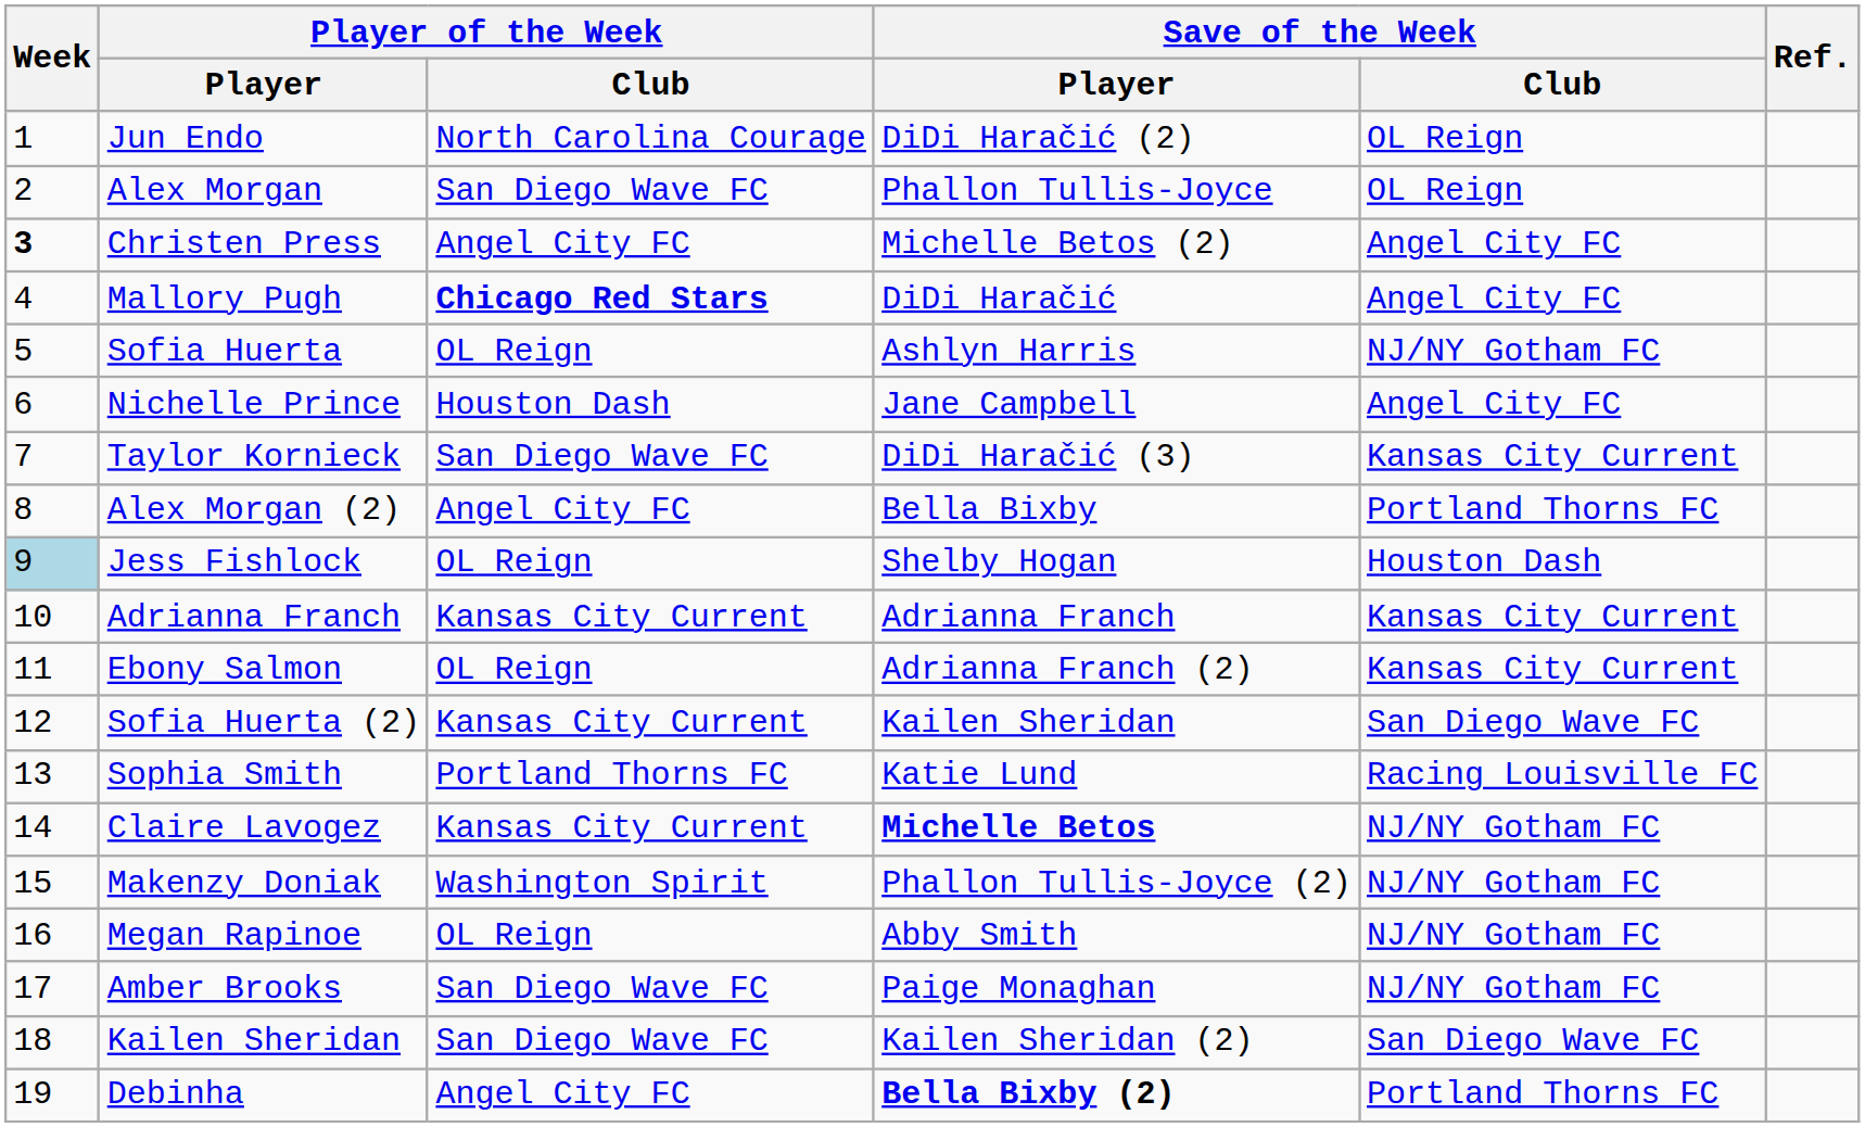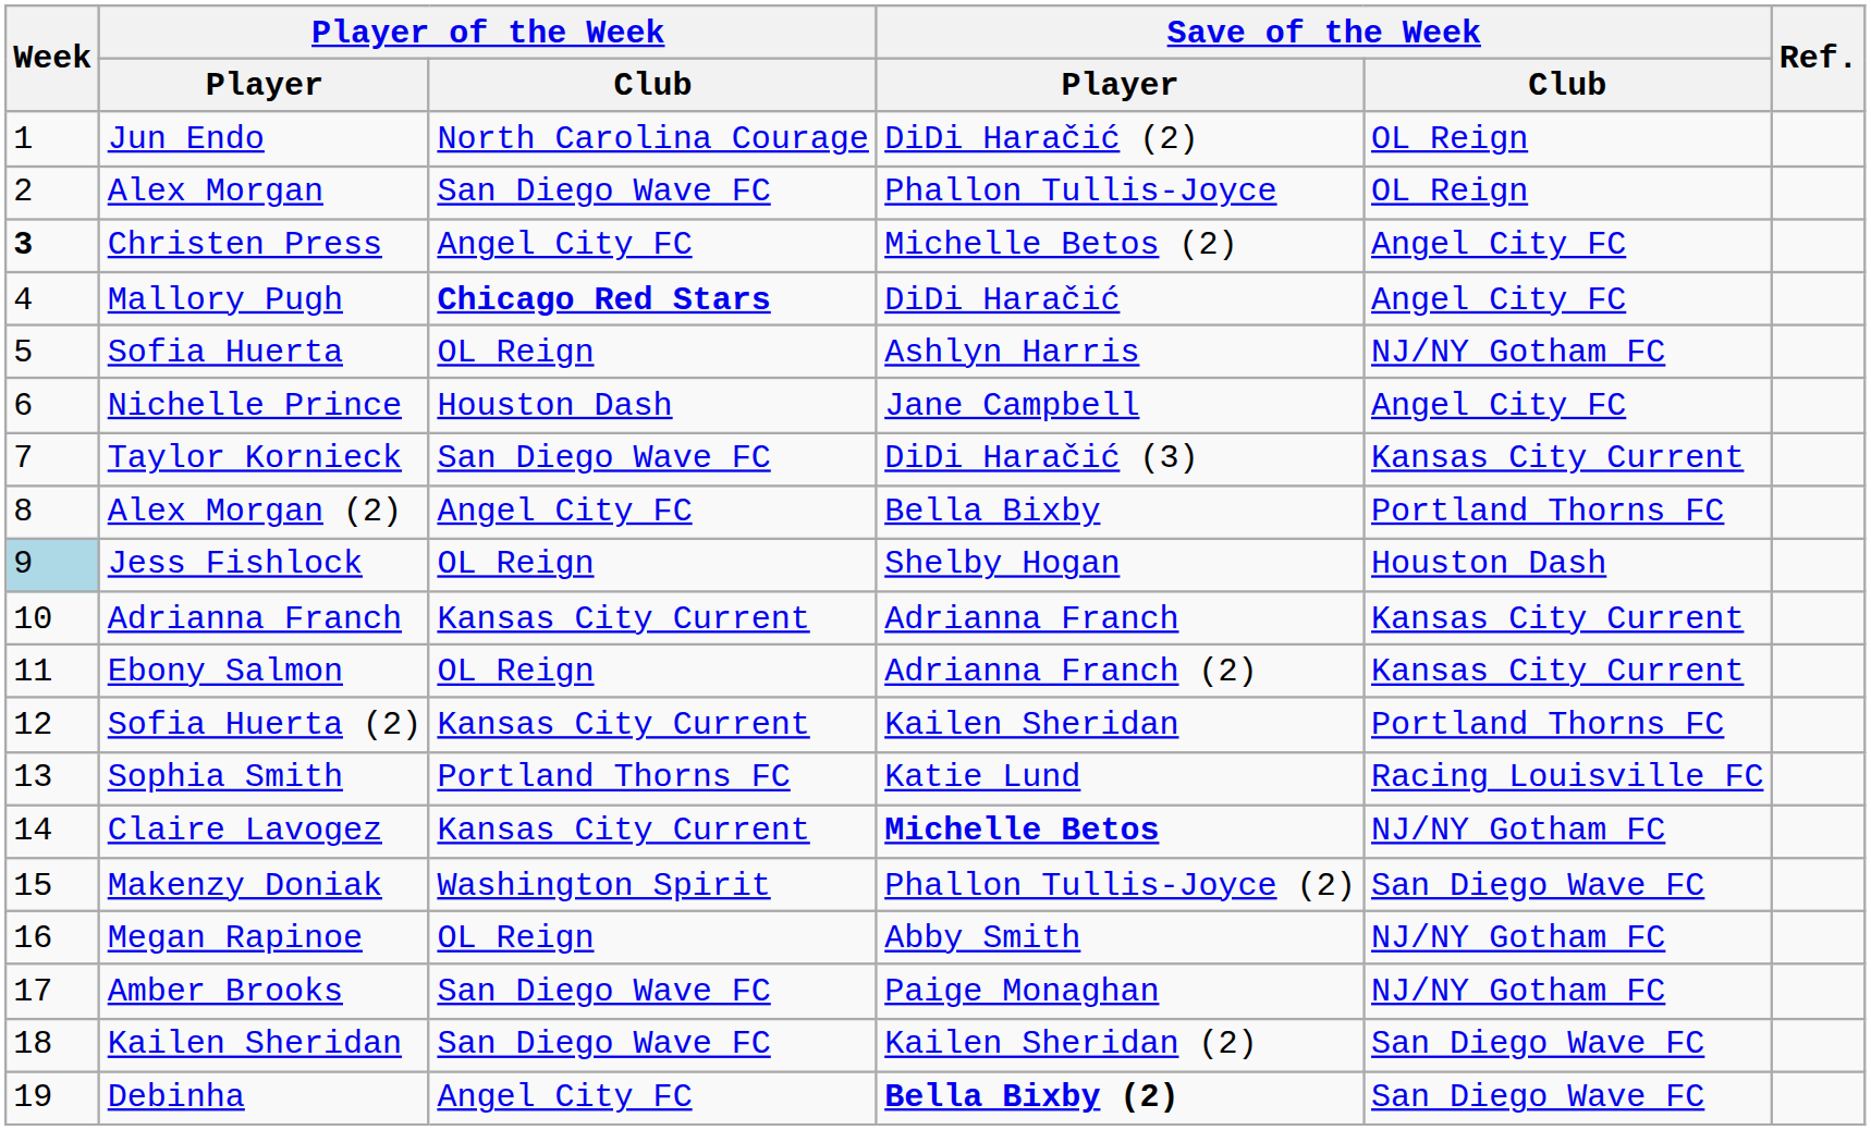Sofia Huerta (2) | Save of the Week / Club: San Diego Wave FC -> Portland Thorns FC
Makenzy Doniak | Save of the Week / Club: NJ/NY Gotham FC -> San Diego Wave FC
Debinha | Save of the Week / Club: Portland Thorns FC -> San Diego Wave FC
